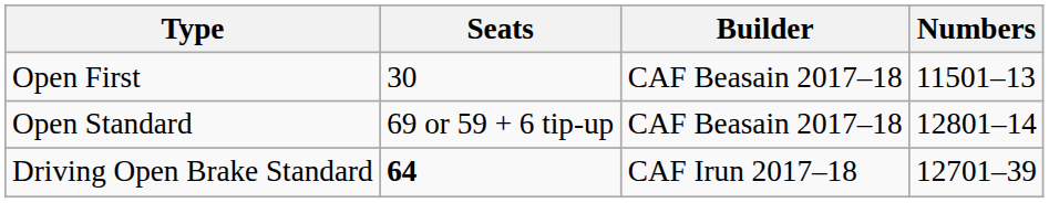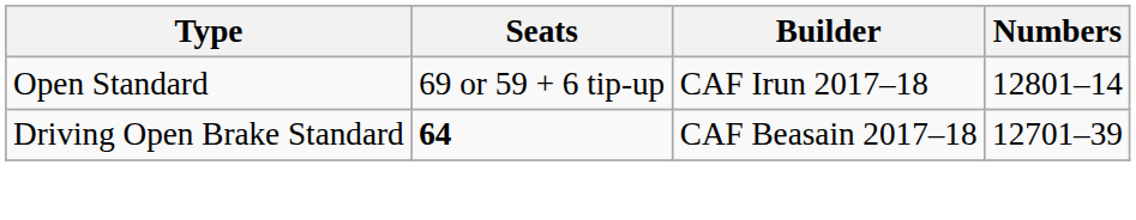- row: Open First | 30 | CAF Beasain 2017–18 | 11501–13
Open Standard | Builder: CAF Beasain 2017–18 -> CAF Irun 2017–18
Driving Open Brake Standard | Builder: CAF Irun 2017–18 -> CAF Beasain 2017–18
